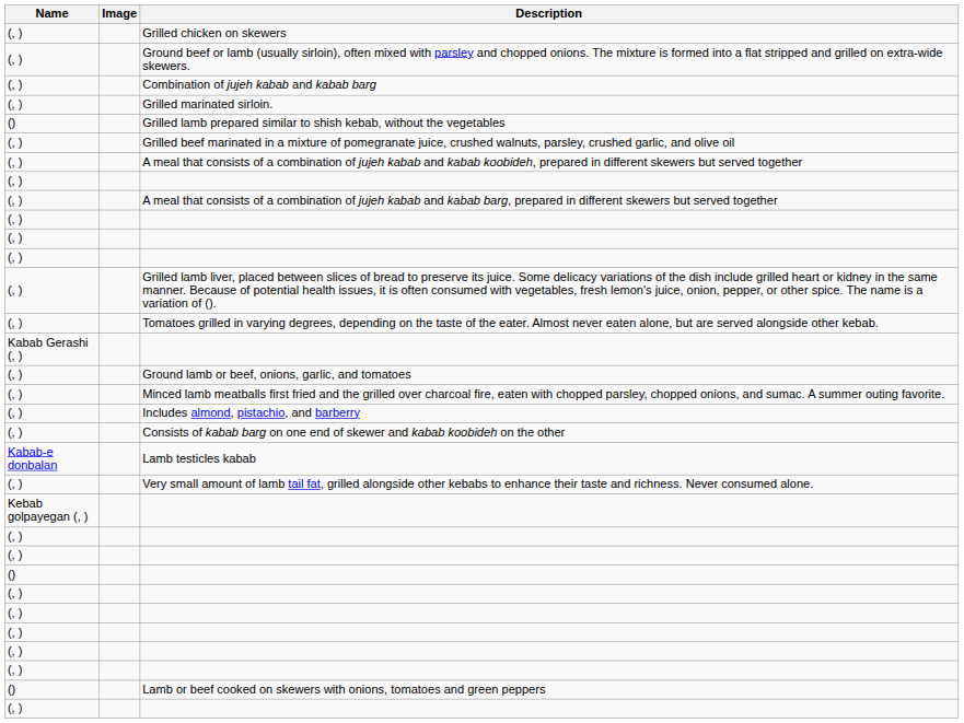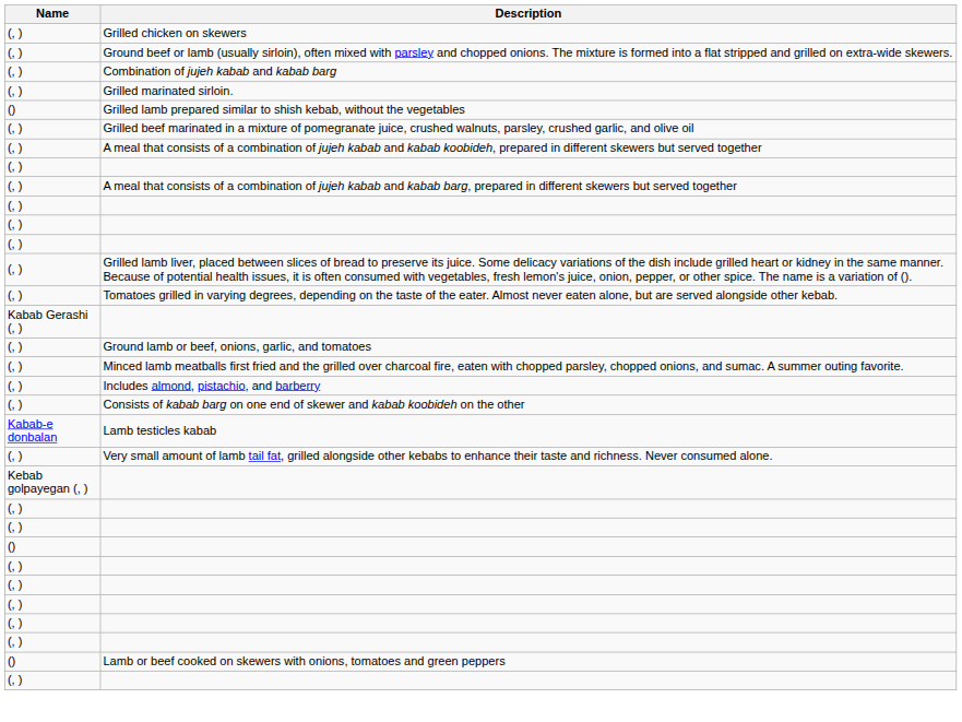- column: Image
